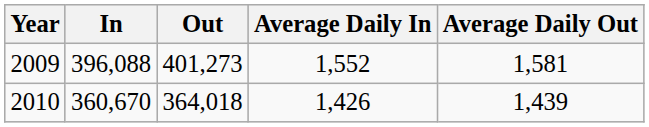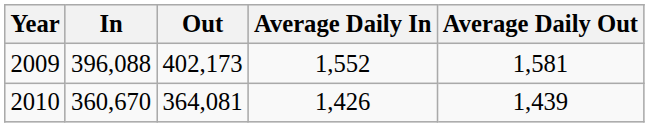2009 | Out: 401,273 -> 402,173
2010 | Out: 364,018 -> 364,081
